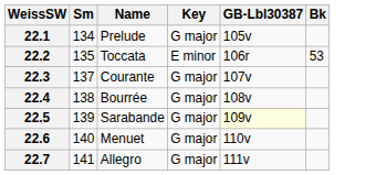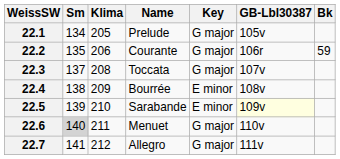+ column: Klima | 205 | 206 | 208 | 209 | 210 | 211 | 212
22.2 | Name: Toccata -> Courante
22.2 | Key: E minor -> G major
22.2 | Bk: 53 -> 59
22.3 | Name: Courante -> Toccata
22.4 | Key: G major -> E minor
22.5 | Key: G major -> E minor
22.6 | Sm: no background -> lightgrey background
